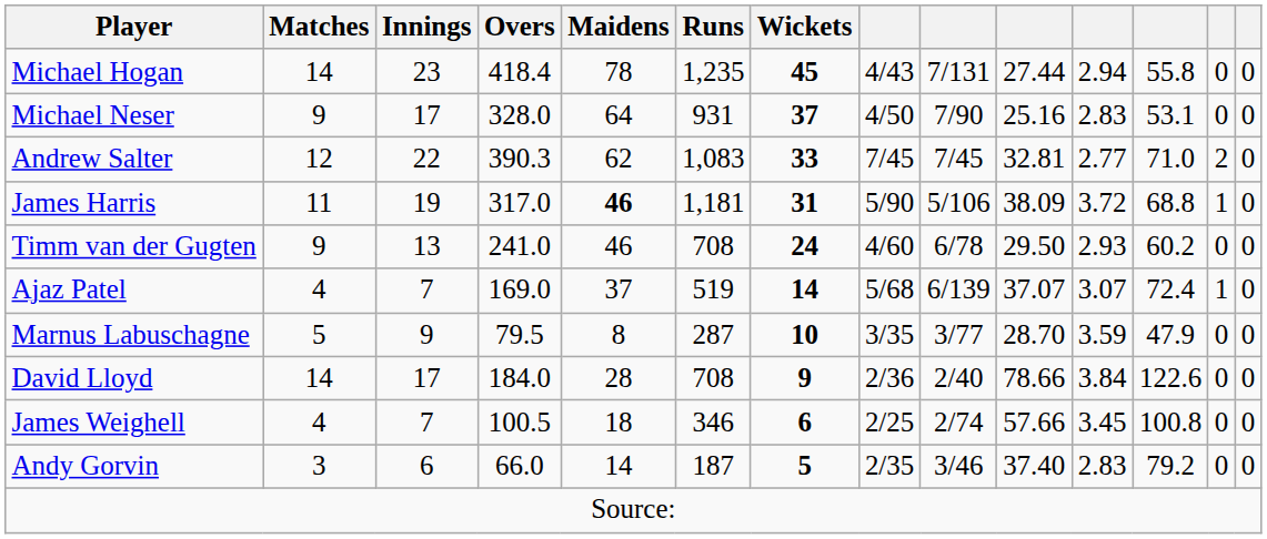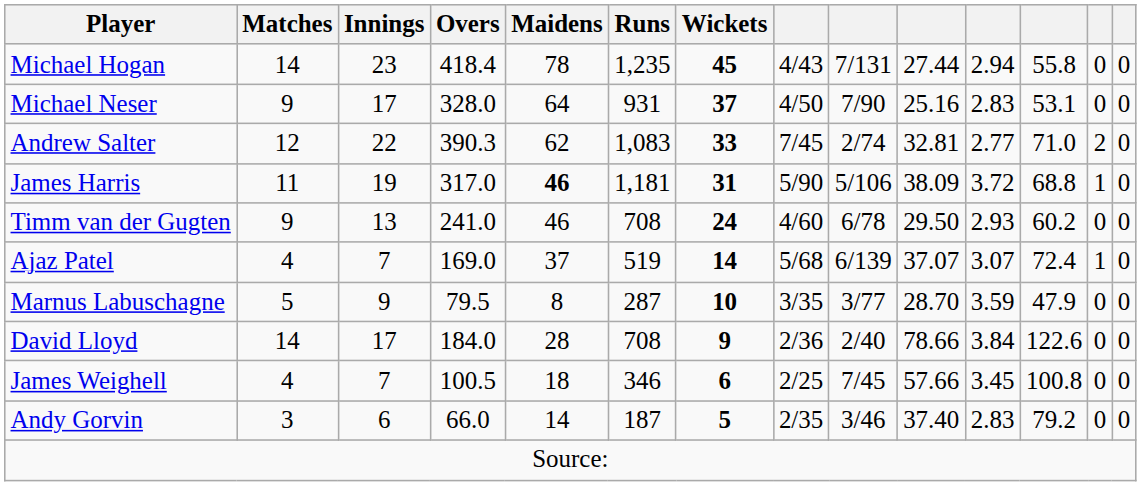Andrew Salter | column 9: 7/45 -> 2/74
James Weighell | column 9: 2/74 -> 7/45
